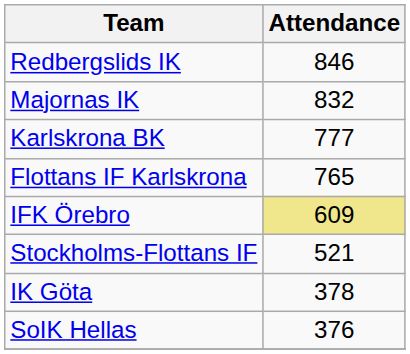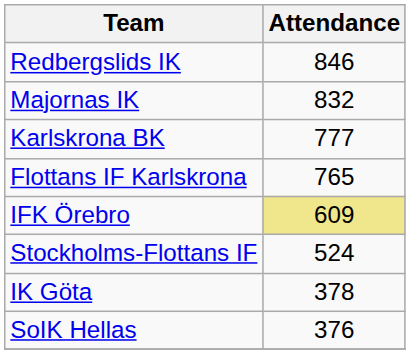Stockholms-Flottans IF | Attendance: 521 -> 524
